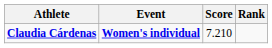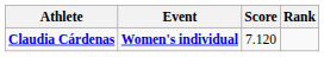Claudia Cárdenas | Score: 7.210 -> 7.120
